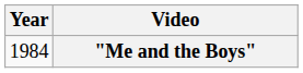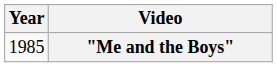"Me and the Boys" | Year: 1984 -> 1985
